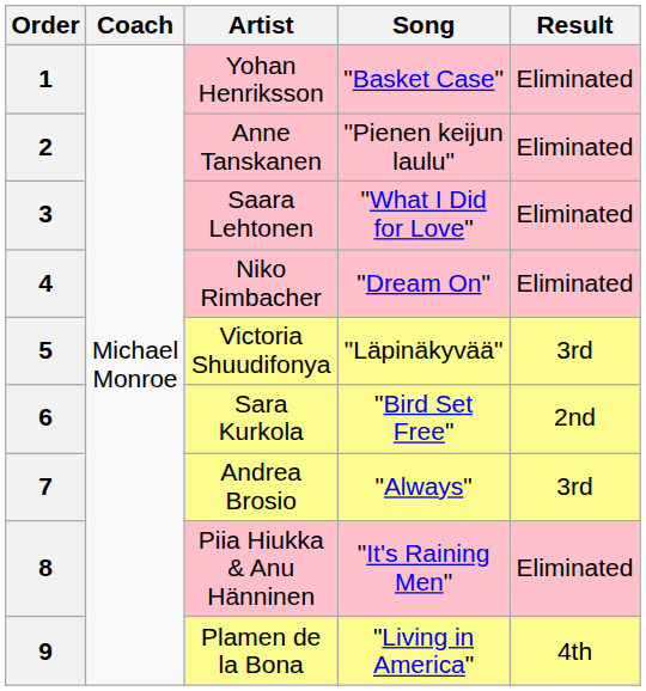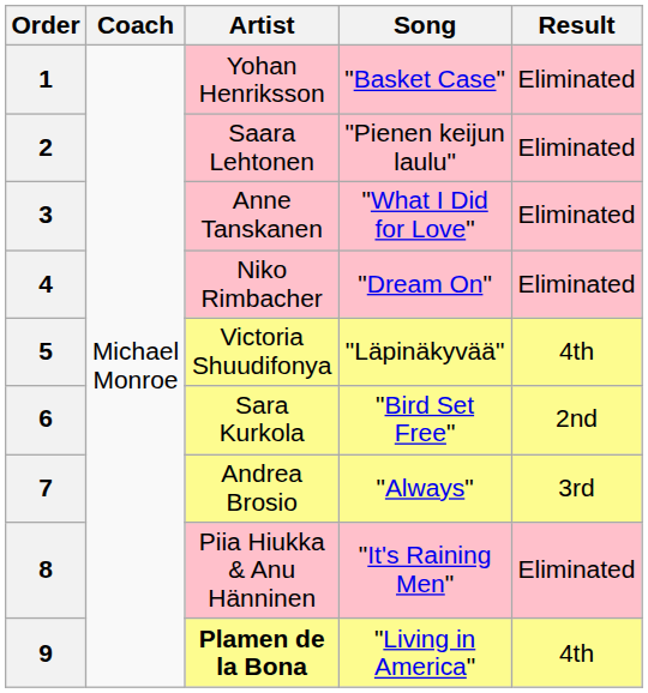2 | Artist: Anne Tanskanen -> Saara Lehtonen
3 | Artist: Saara Lehtonen -> Anne Tanskanen
5 | Result: 3rd -> 4th
9 | Artist: normal -> bold
